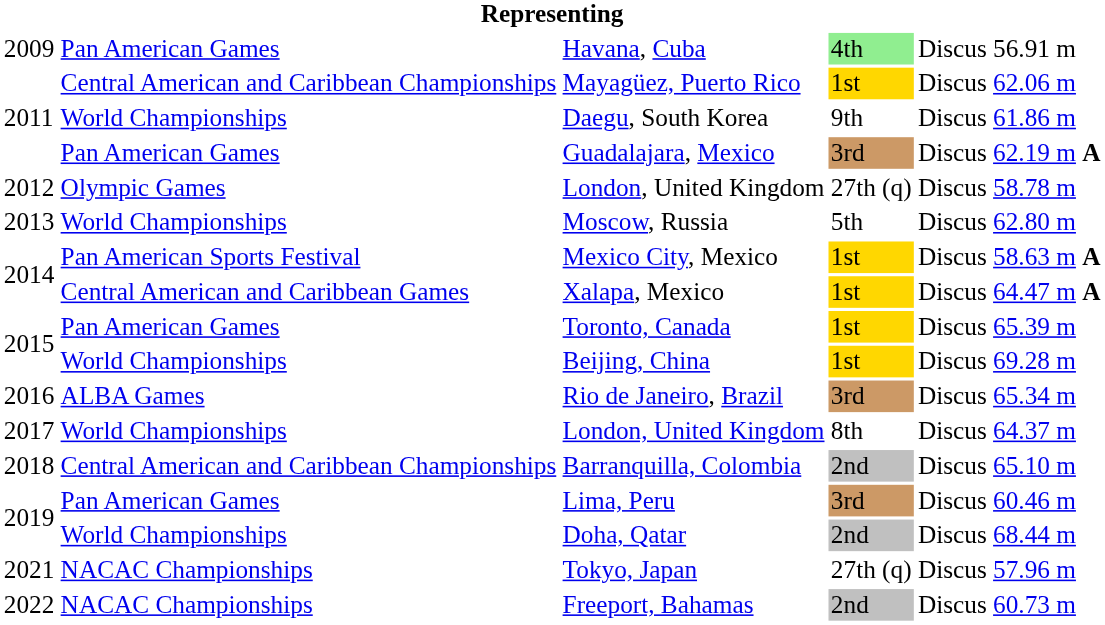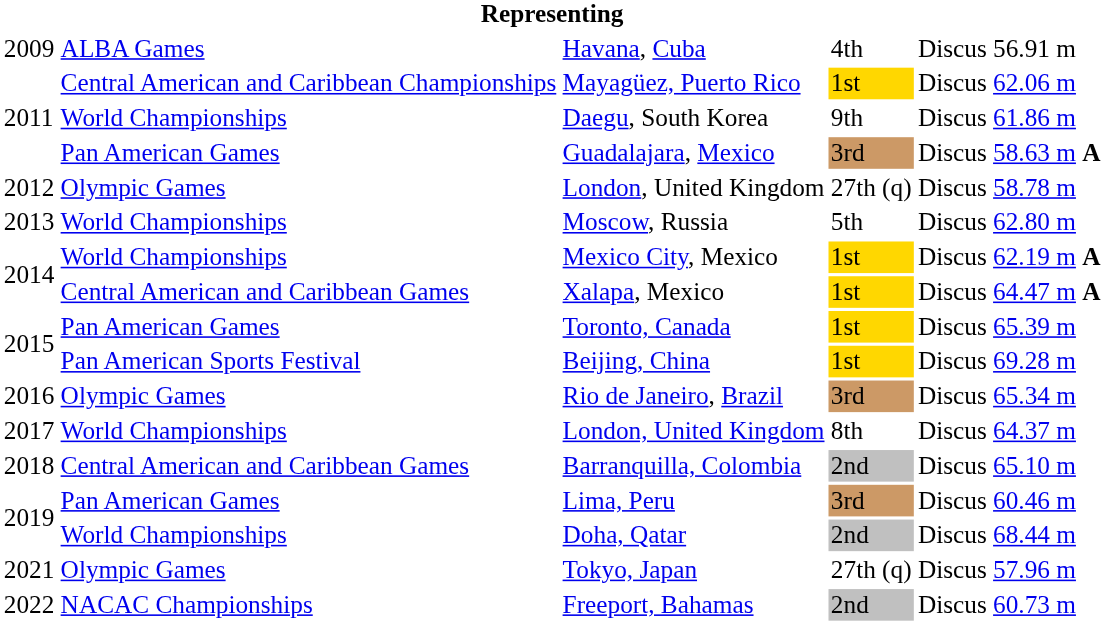Havana, Cuba | column 2: Pan American Games -> ALBA Games
Havana, Cuba | column 4: lightgreen background -> no background
Guadalajara, Mexico | column 6: 62.19 m A -> 58.63 m A
Mexico City, Mexico | column 2: Pan American Sports Festival -> World Championships
Mexico City, Mexico | column 6: 58.63 m A -> 62.19 m A
Beijing, China | column 2: World Championships -> Pan American Sports Festival
Rio de Janeiro, Brazil | column 2: ALBA Games -> Olympic Games
Barranquilla, Colombia | column 2: Central American and Caribbean Championships -> Central American and Caribbean Games
Tokyo, Japan | column 2: NACAC Championships -> Olympic Games
